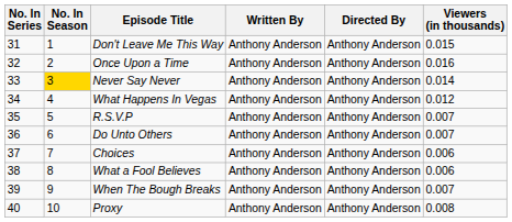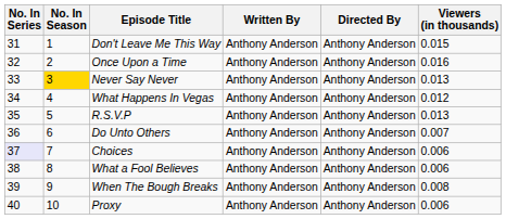Never Say Never | Viewers (in thousands): 0.014 -> 0.013
R.S.V.P | Viewers (in thousands): 0.007 -> 0.013
Choices | No. In Series: no background -> lavender background
When The Bough Breaks | Viewers (in thousands): 0.007 -> 0.008
Proxy | Viewers (in thousands): 0.008 -> 0.006
